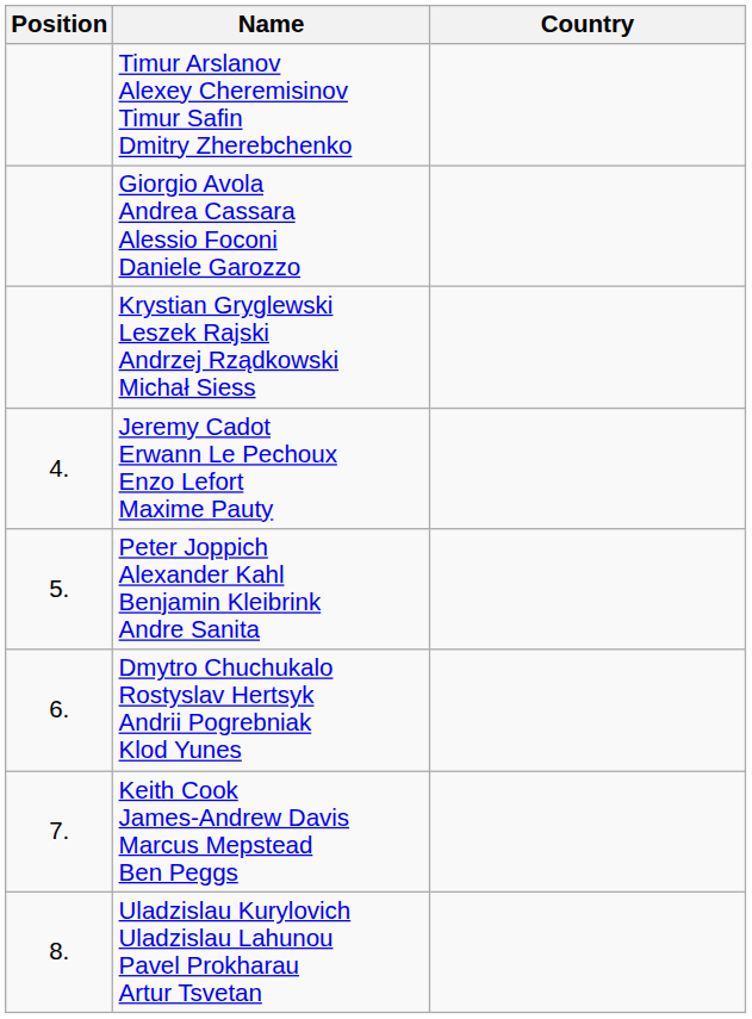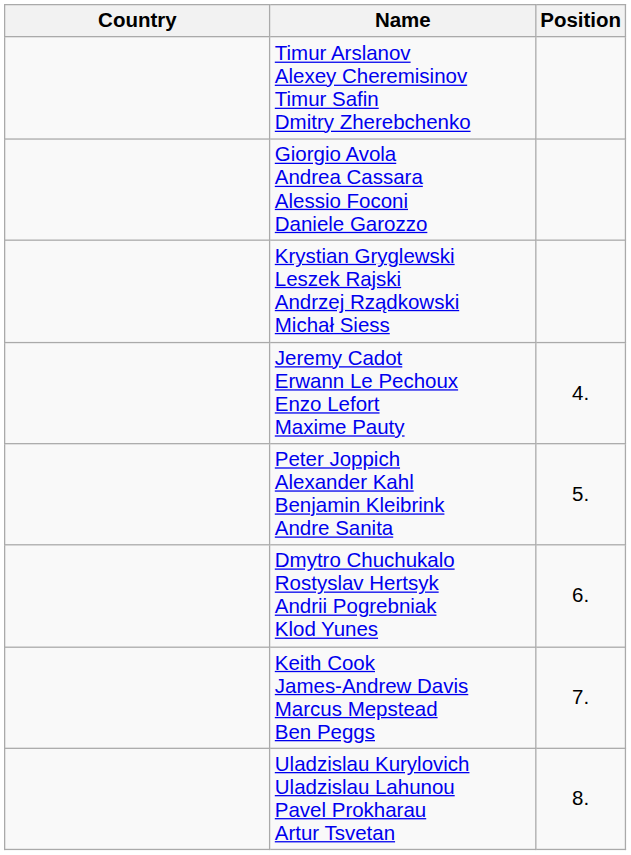columns swapped: Position <-> Country
